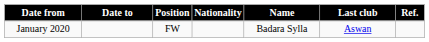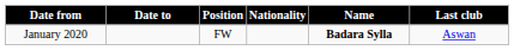- column: Ref.
January 2020 | Name: normal -> bold
